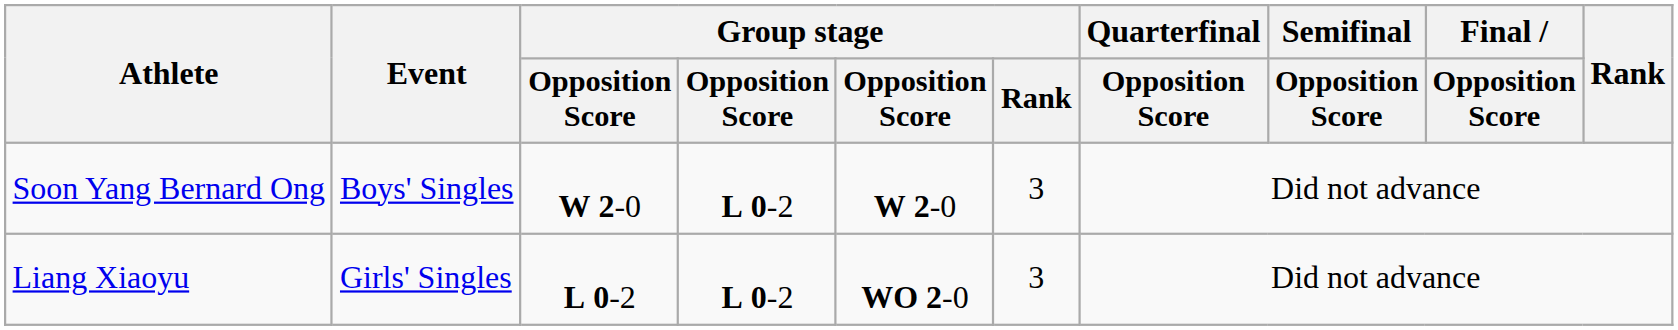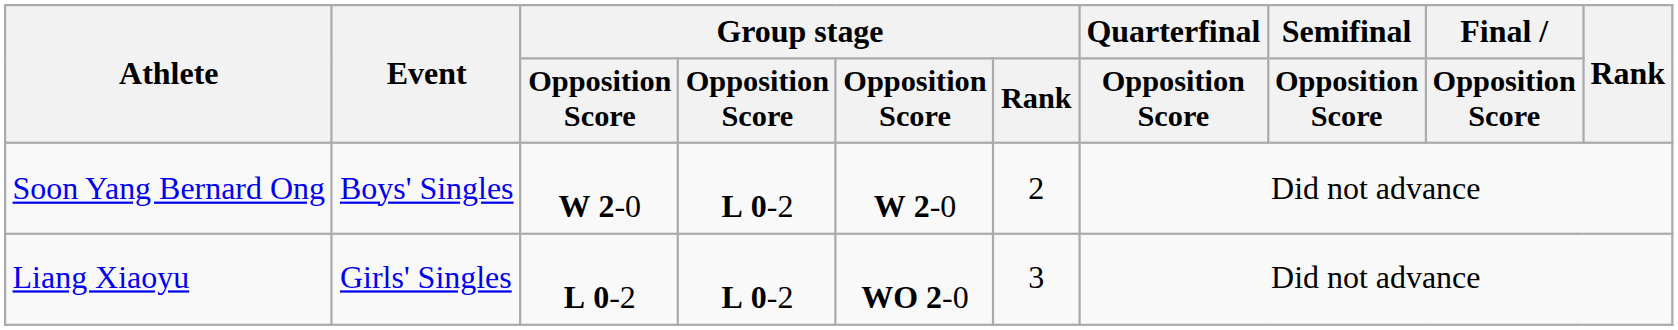Soon Yang Bernard Ong | Group stage / Rank: 3 -> 2
